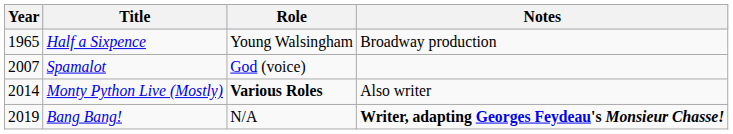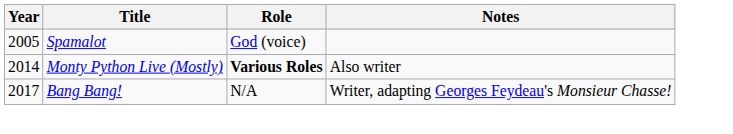- row: 1965 | Half a Sixpence | Young Walsingham | Broadway production
Spamalot | Year: 2007 -> 2005
Bang Bang! | Year: 2019 -> 2017
Bang Bang! | Notes: bold -> normal
